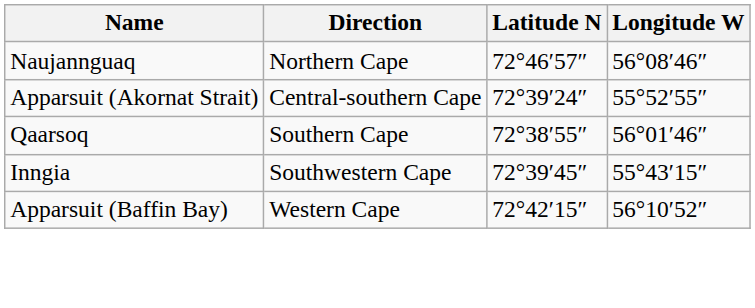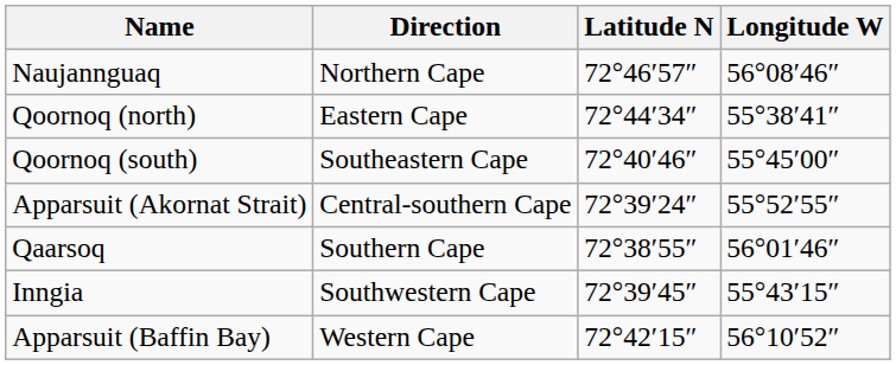+ row: Qoornoq (north) | Eastern Cape | 72°44′34″ | 55°38′41″
+ row: Qoornoq (south) | Southeastern Cape | 72°40′46″ | 55°45′00″
